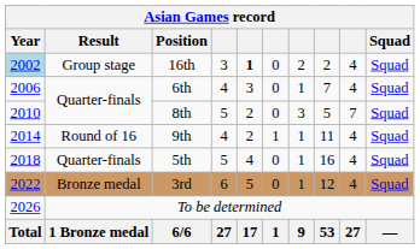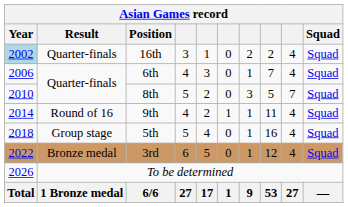16th | Result: Group stage -> Quarter-finals
16th | column 5: bold -> normal
5th | Result: Quarter-finals -> Group stage
